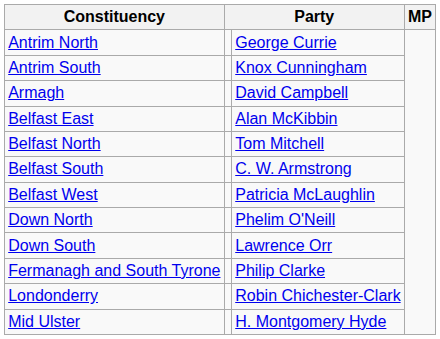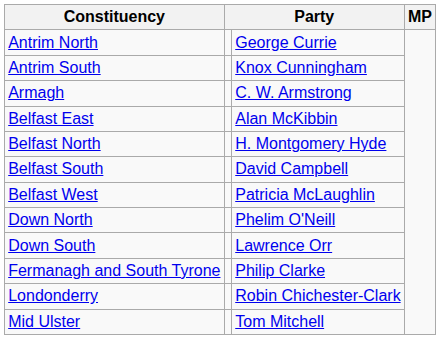Armagh | column 3: David Campbell -> C. W. Armstrong
Belfast North | column 3: Tom Mitchell -> H. Montgomery Hyde
Belfast South | column 3: C. W. Armstrong -> David Campbell
Mid Ulster | column 3: H. Montgomery Hyde -> Tom Mitchell
